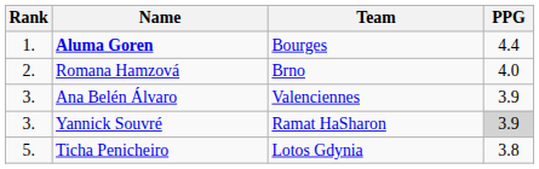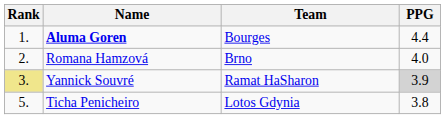- row: 3. | Ana Belén Álvaro | Valenciennes | 3.9
Yannick Souvré | Rank: no background -> khaki background
